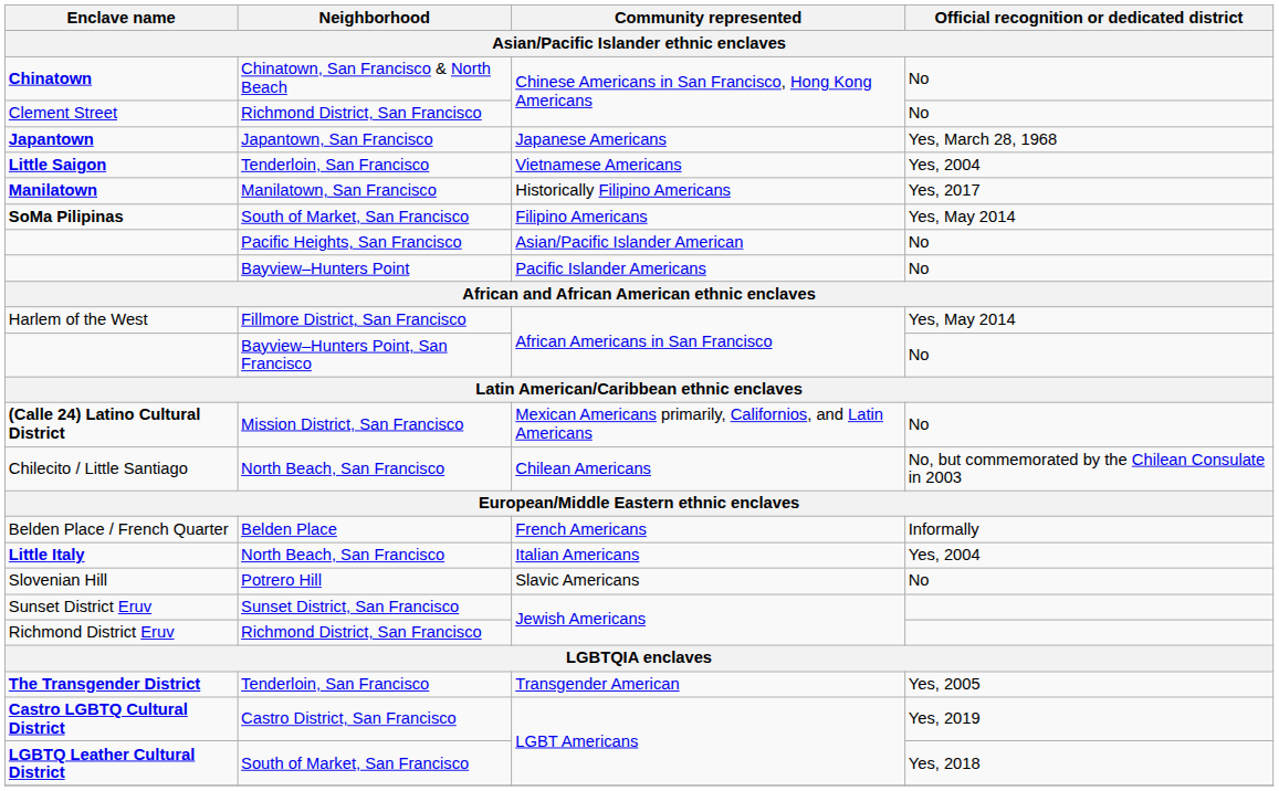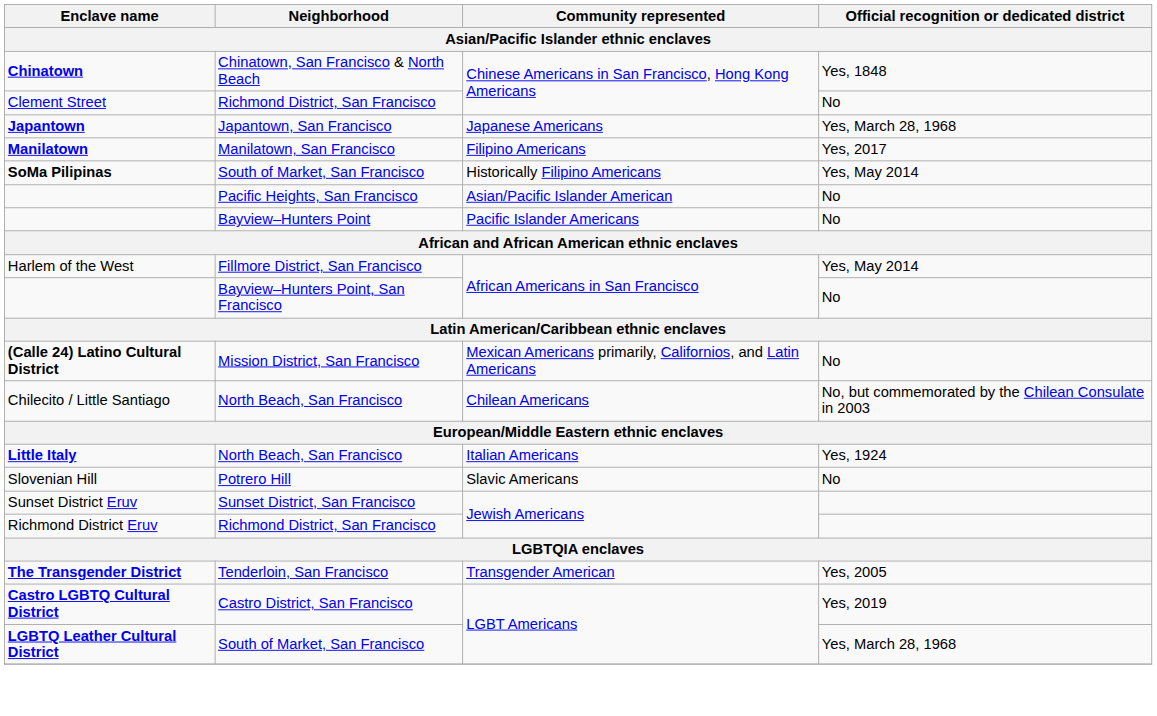Chinatown | Official recognition or dedicated district: No -> Yes, 1848
- row: Little Saigon | Tenderloin, San Francisco | Vietnamese Americans | Yes, 2004
Manilatown | Community represented: Historically Filipino Americans -> Filipino Americans
SoMa Pilipinas | Community represented: Filipino Americans -> Historically Filipino Americans
- row: Belden Place / French Quarter | Belden Place | French Americans | Informally
Little Italy | Official recognition or dedicated district: Yes, 2004 -> Yes, 1924
LGBTQ Leather Cultural District | Official recognition or dedicated district: Yes, 2018 -> Yes, March 28, 1968
